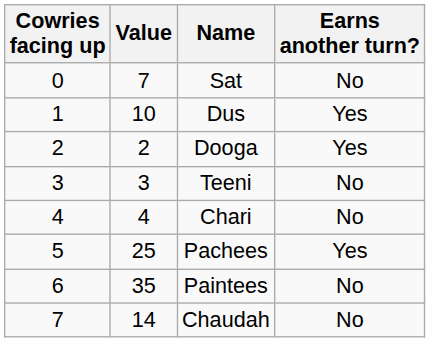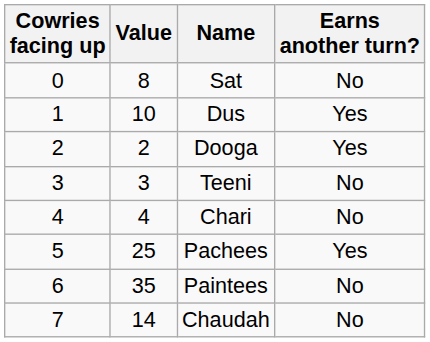Sat | Value: 7 -> 8
